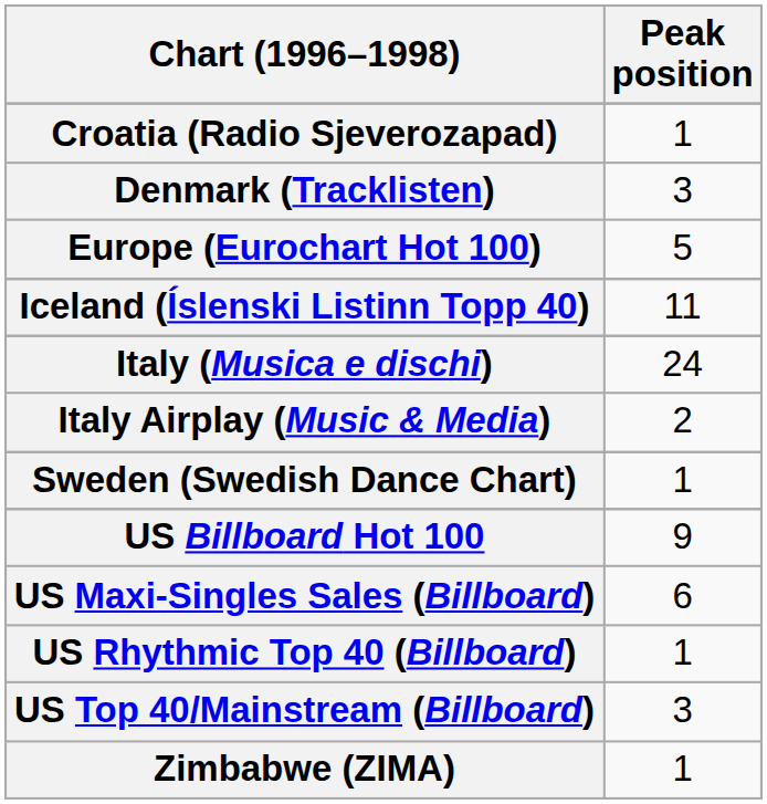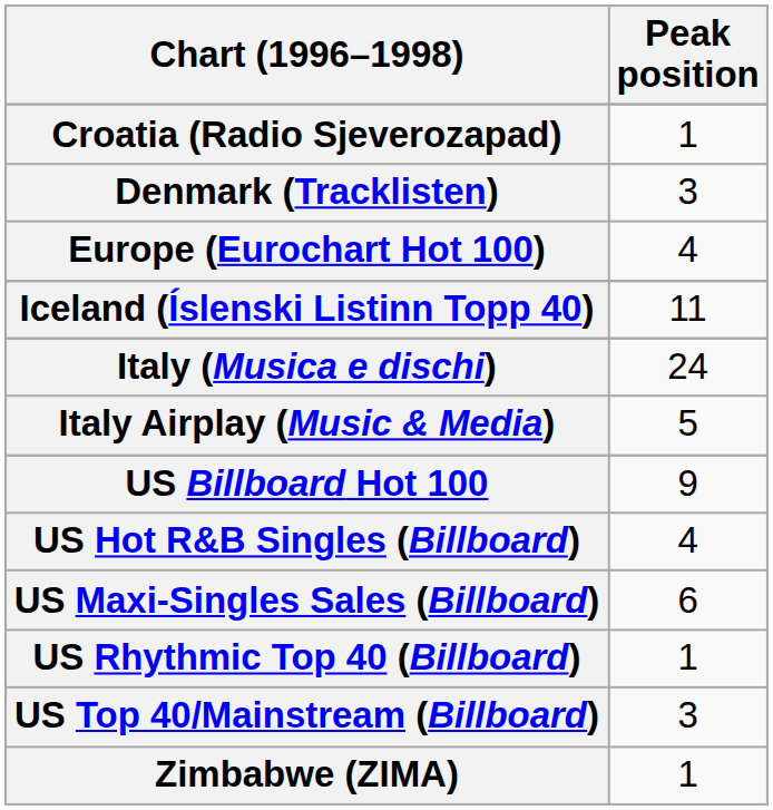Europe (Eurochart Hot 100) | Peak position: 5 -> 4
Italy Airplay (Music & Media) | Peak position: 2 -> 5
- row: Sweden (Swedish Dance Chart) | 1
+ row: US Hot R&B Singles (Billboard) | 4
